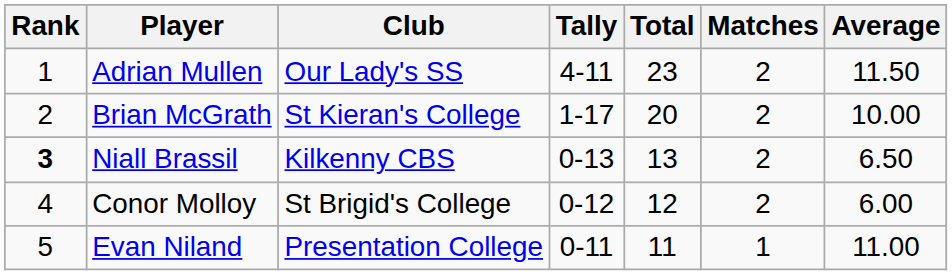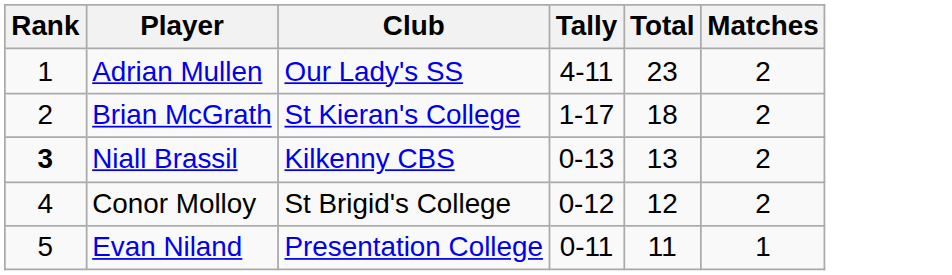- column: Average | 11.50 | 10.00 | 6.50 | 6.00 | 11.00
Brian McGrath | Total: 20 -> 18
